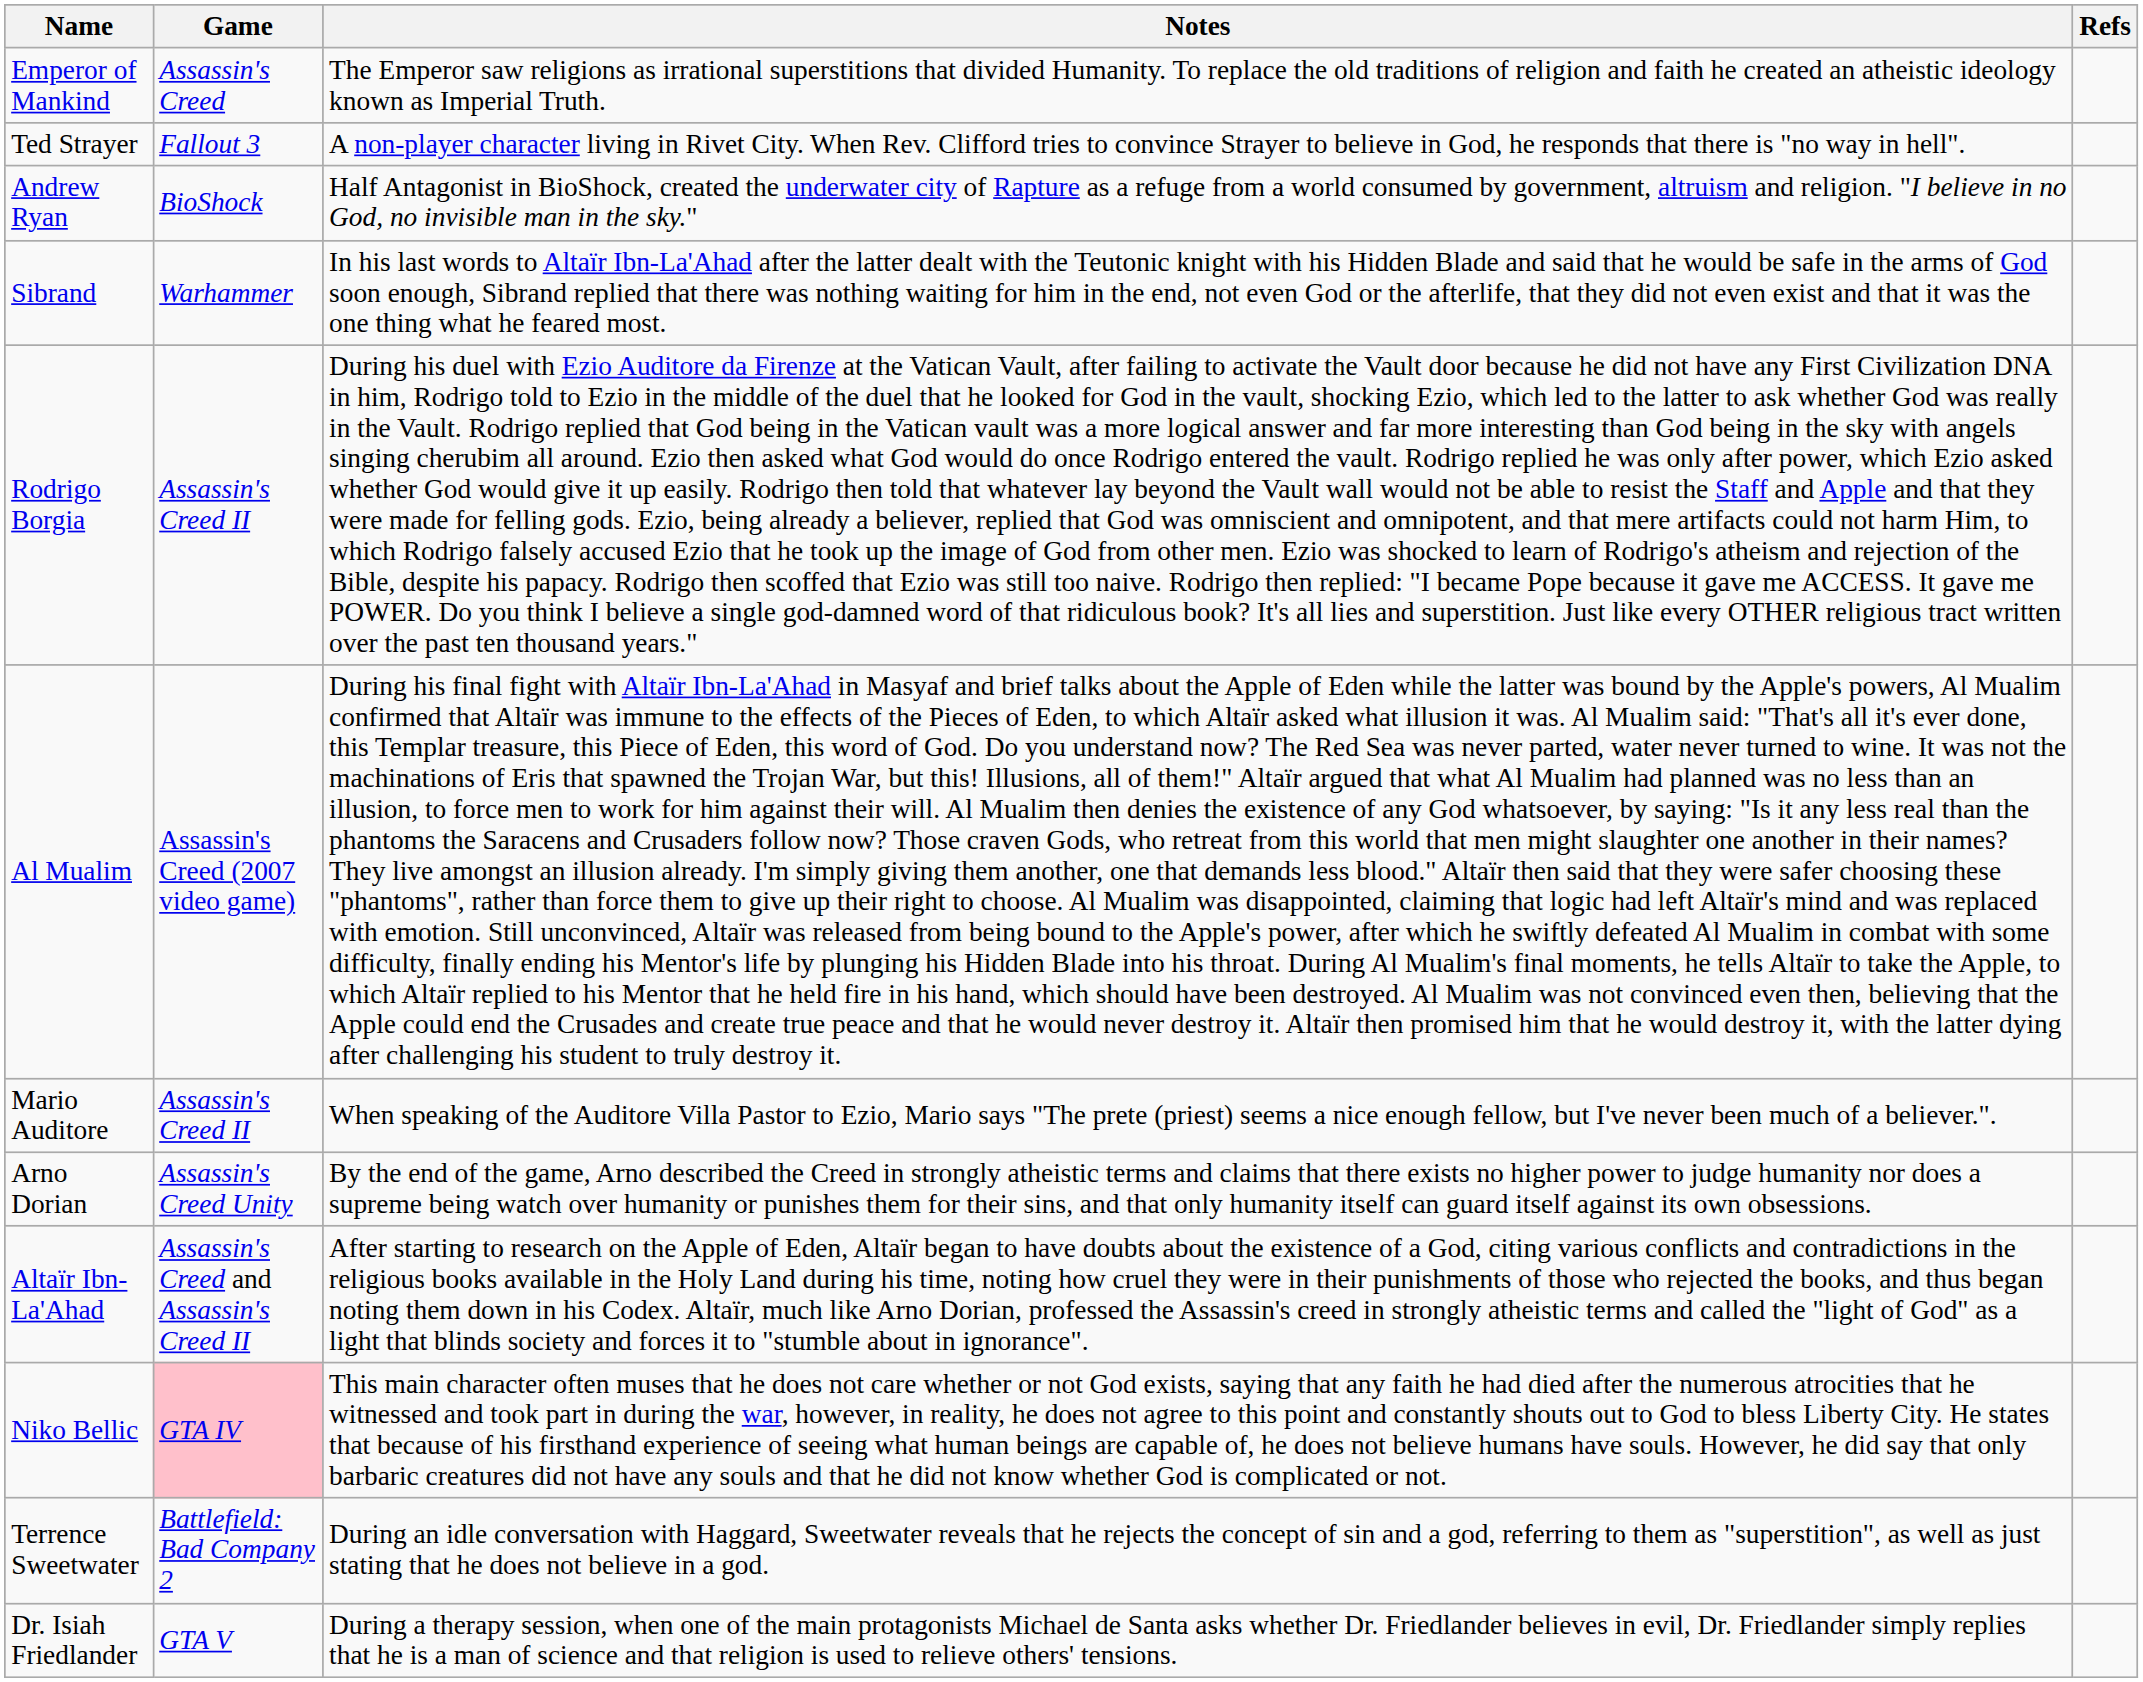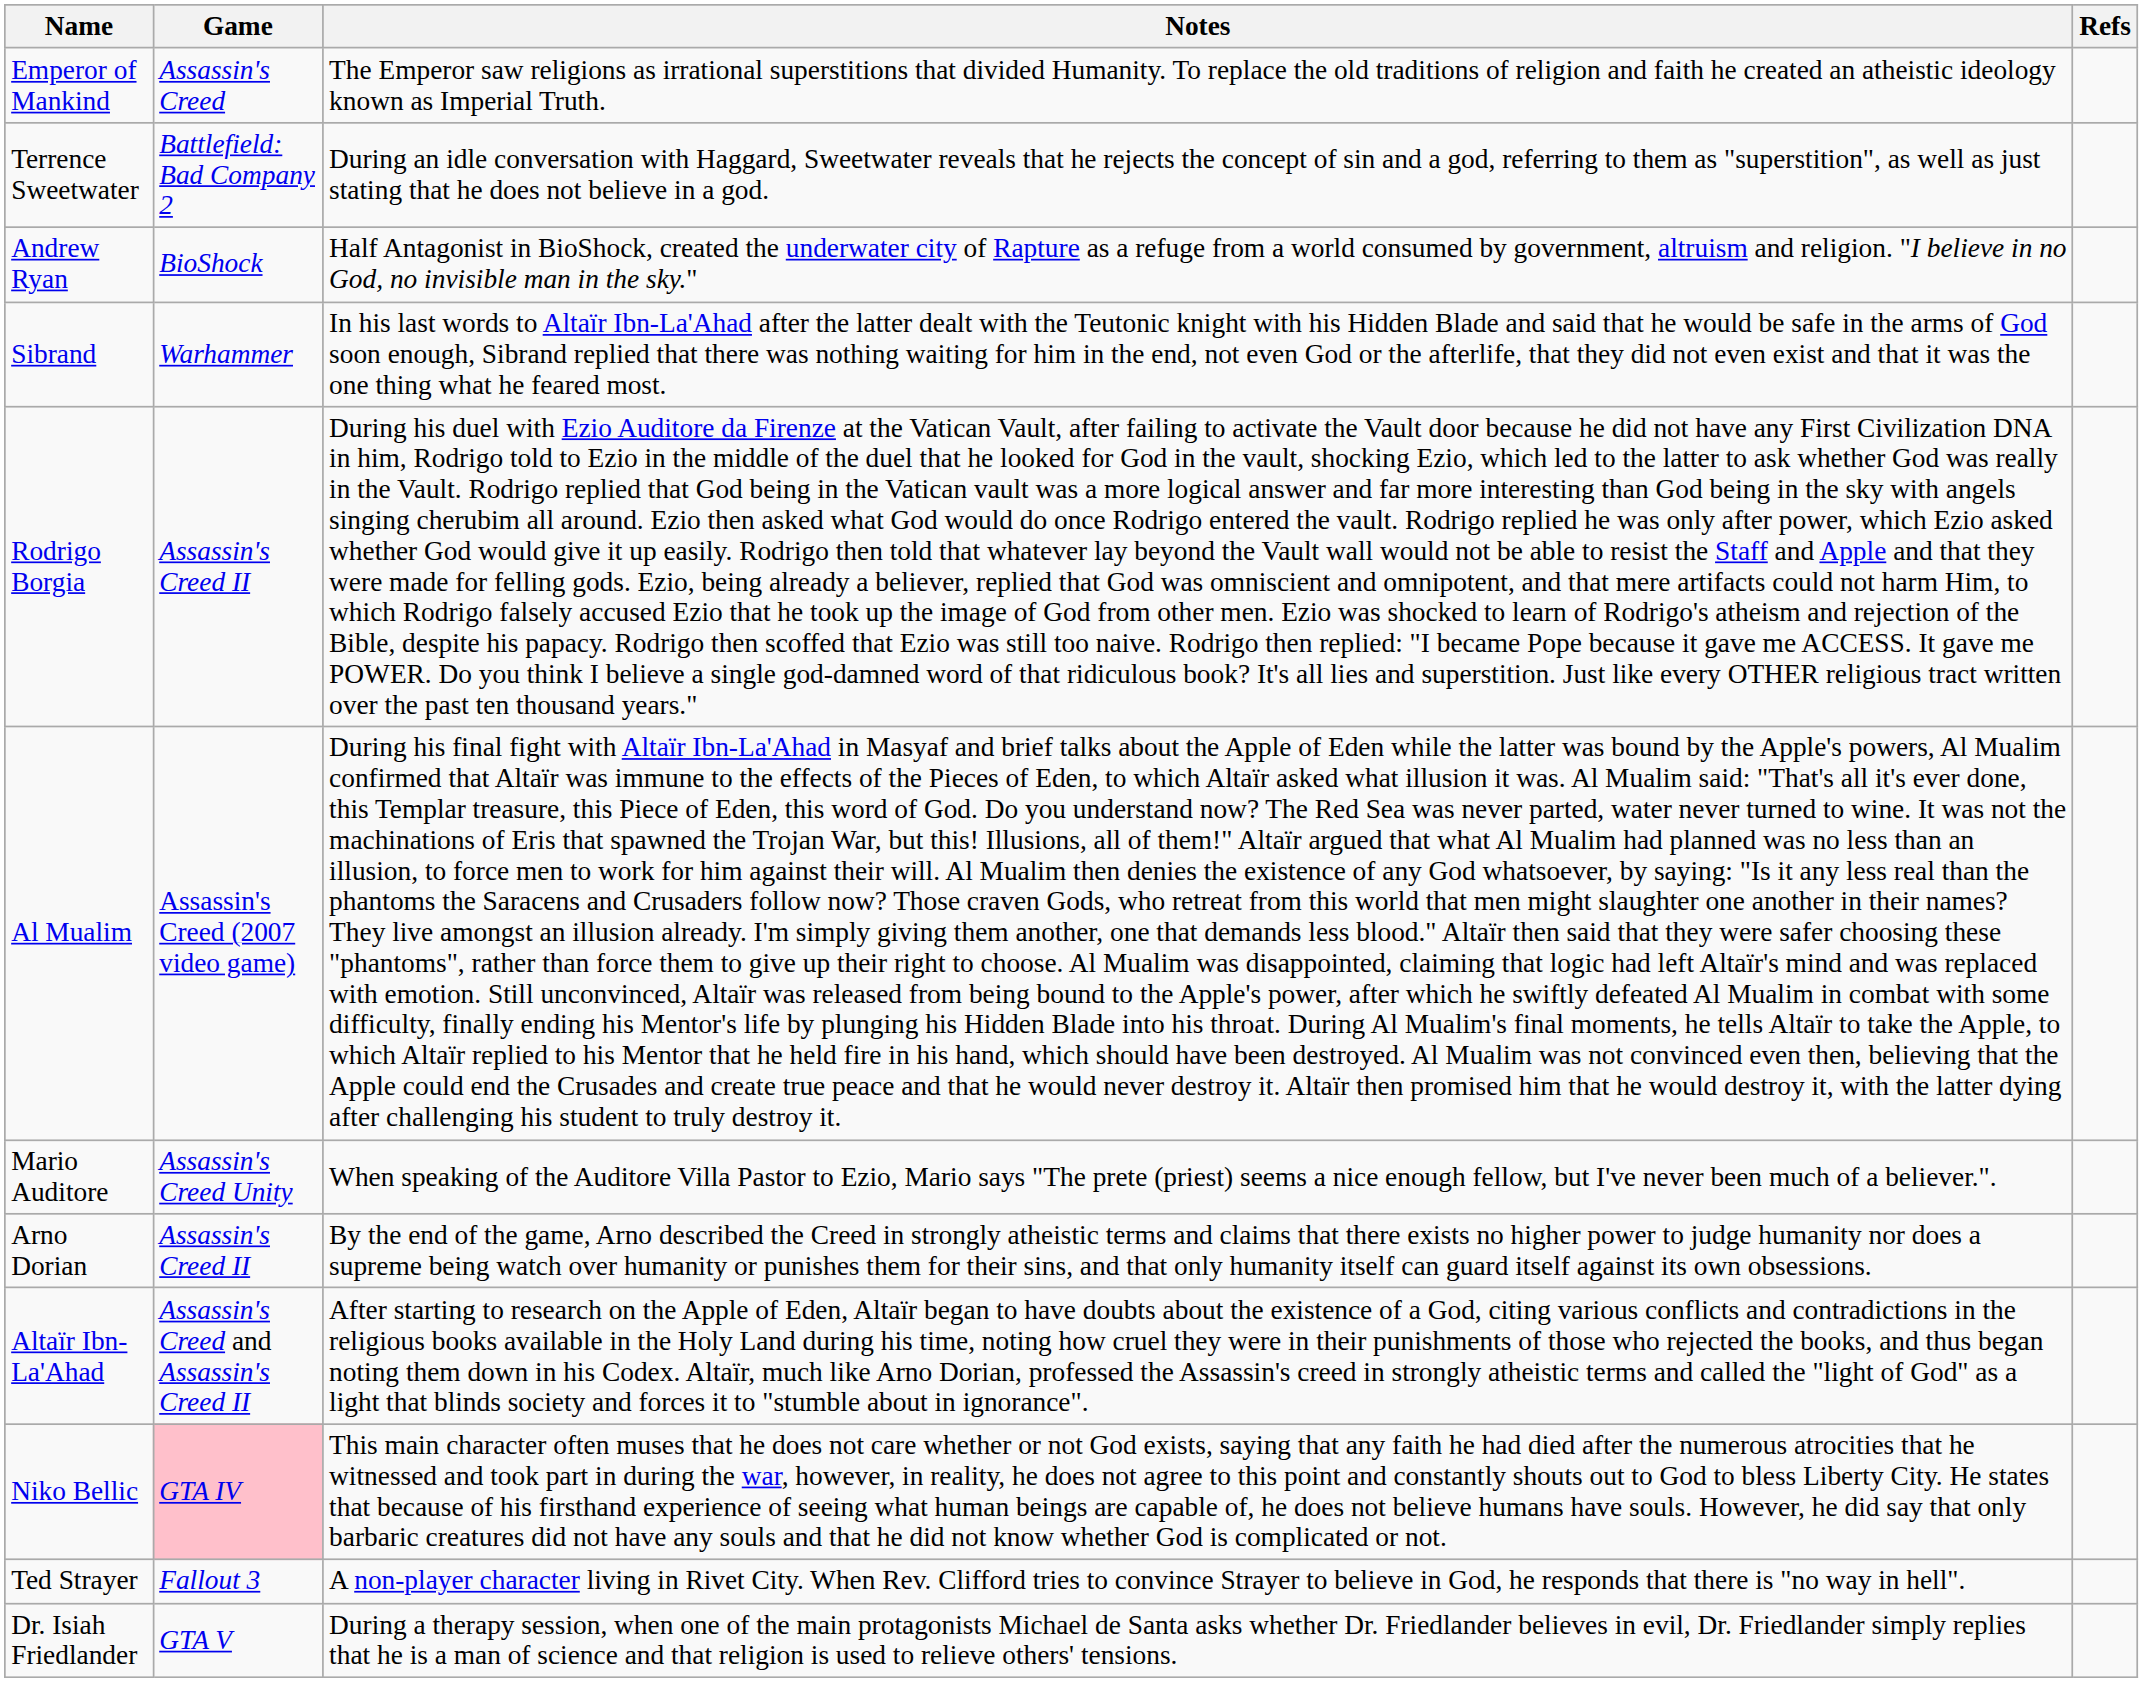rows swapped: Ted Strayer <-> Terrence Sweetwater
Mario Auditore | Game: Assassin's Creed II -> Assassin's Creed Unity
Arno Dorian | Game: Assassin's Creed Unity -> Assassin's Creed II
